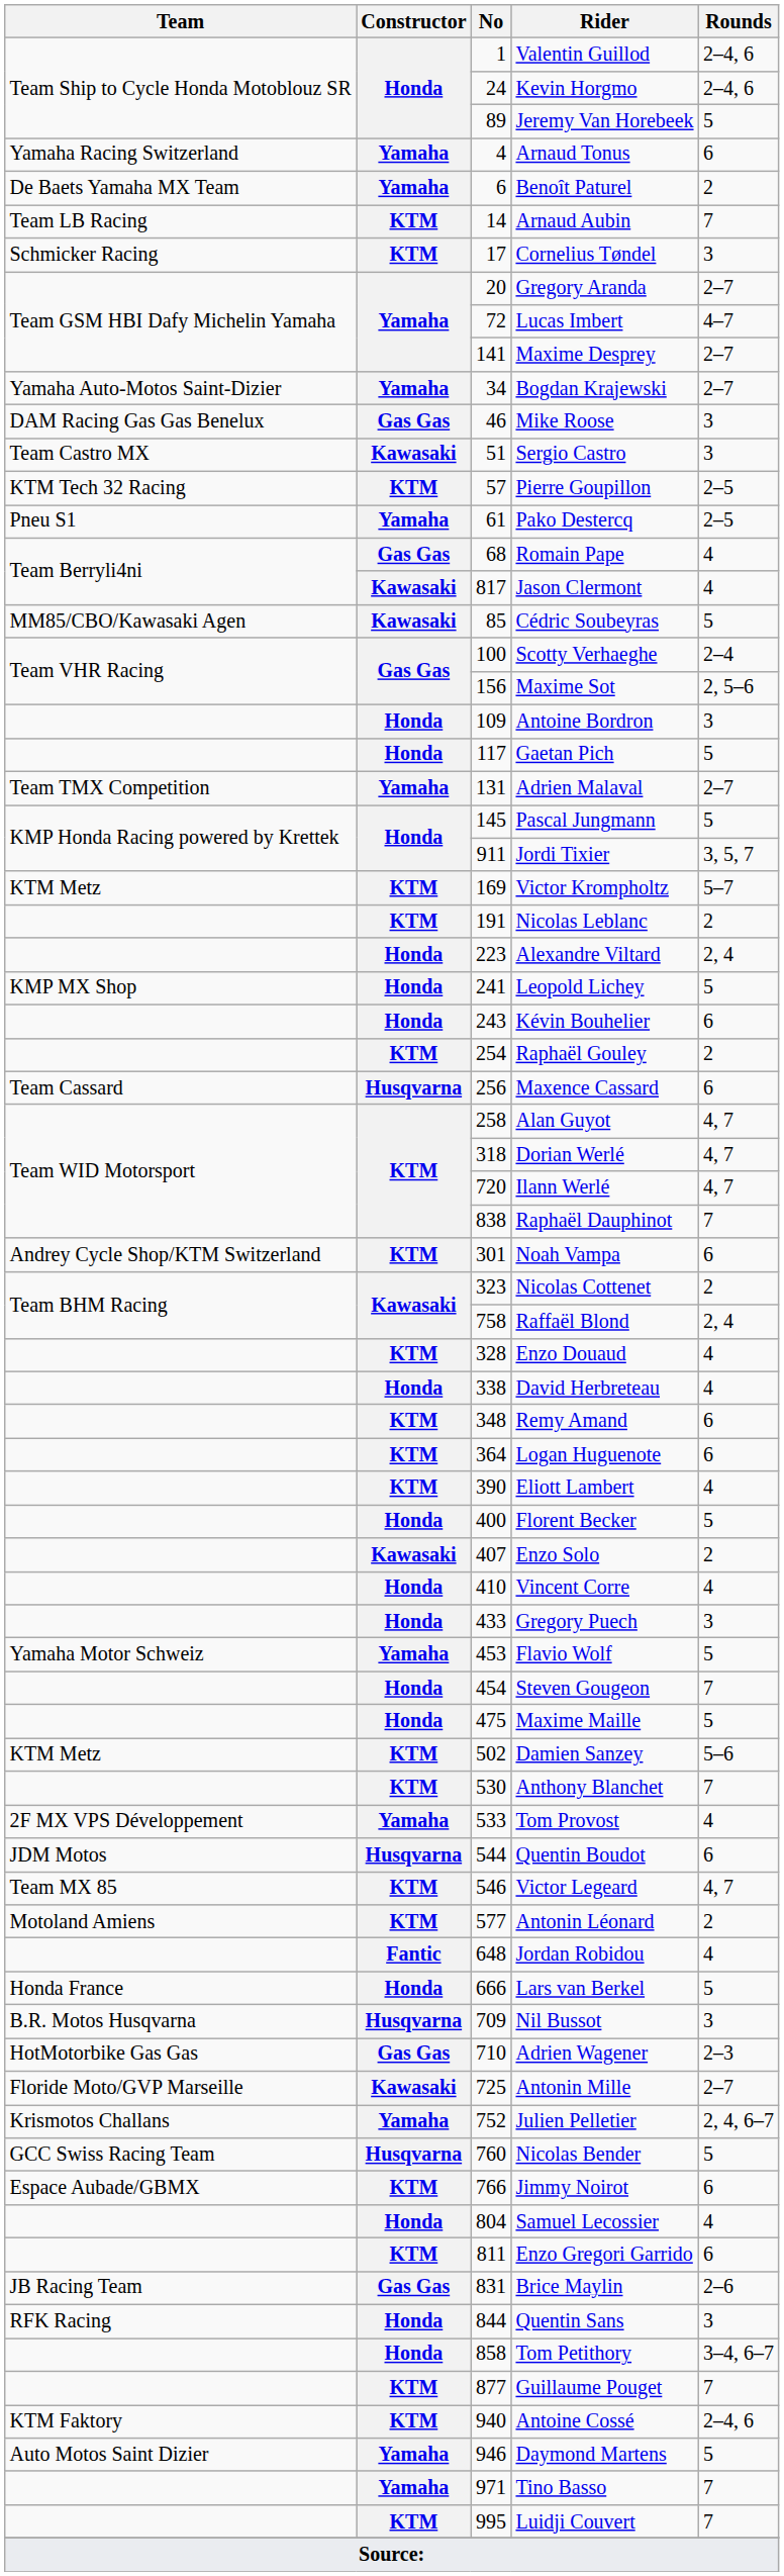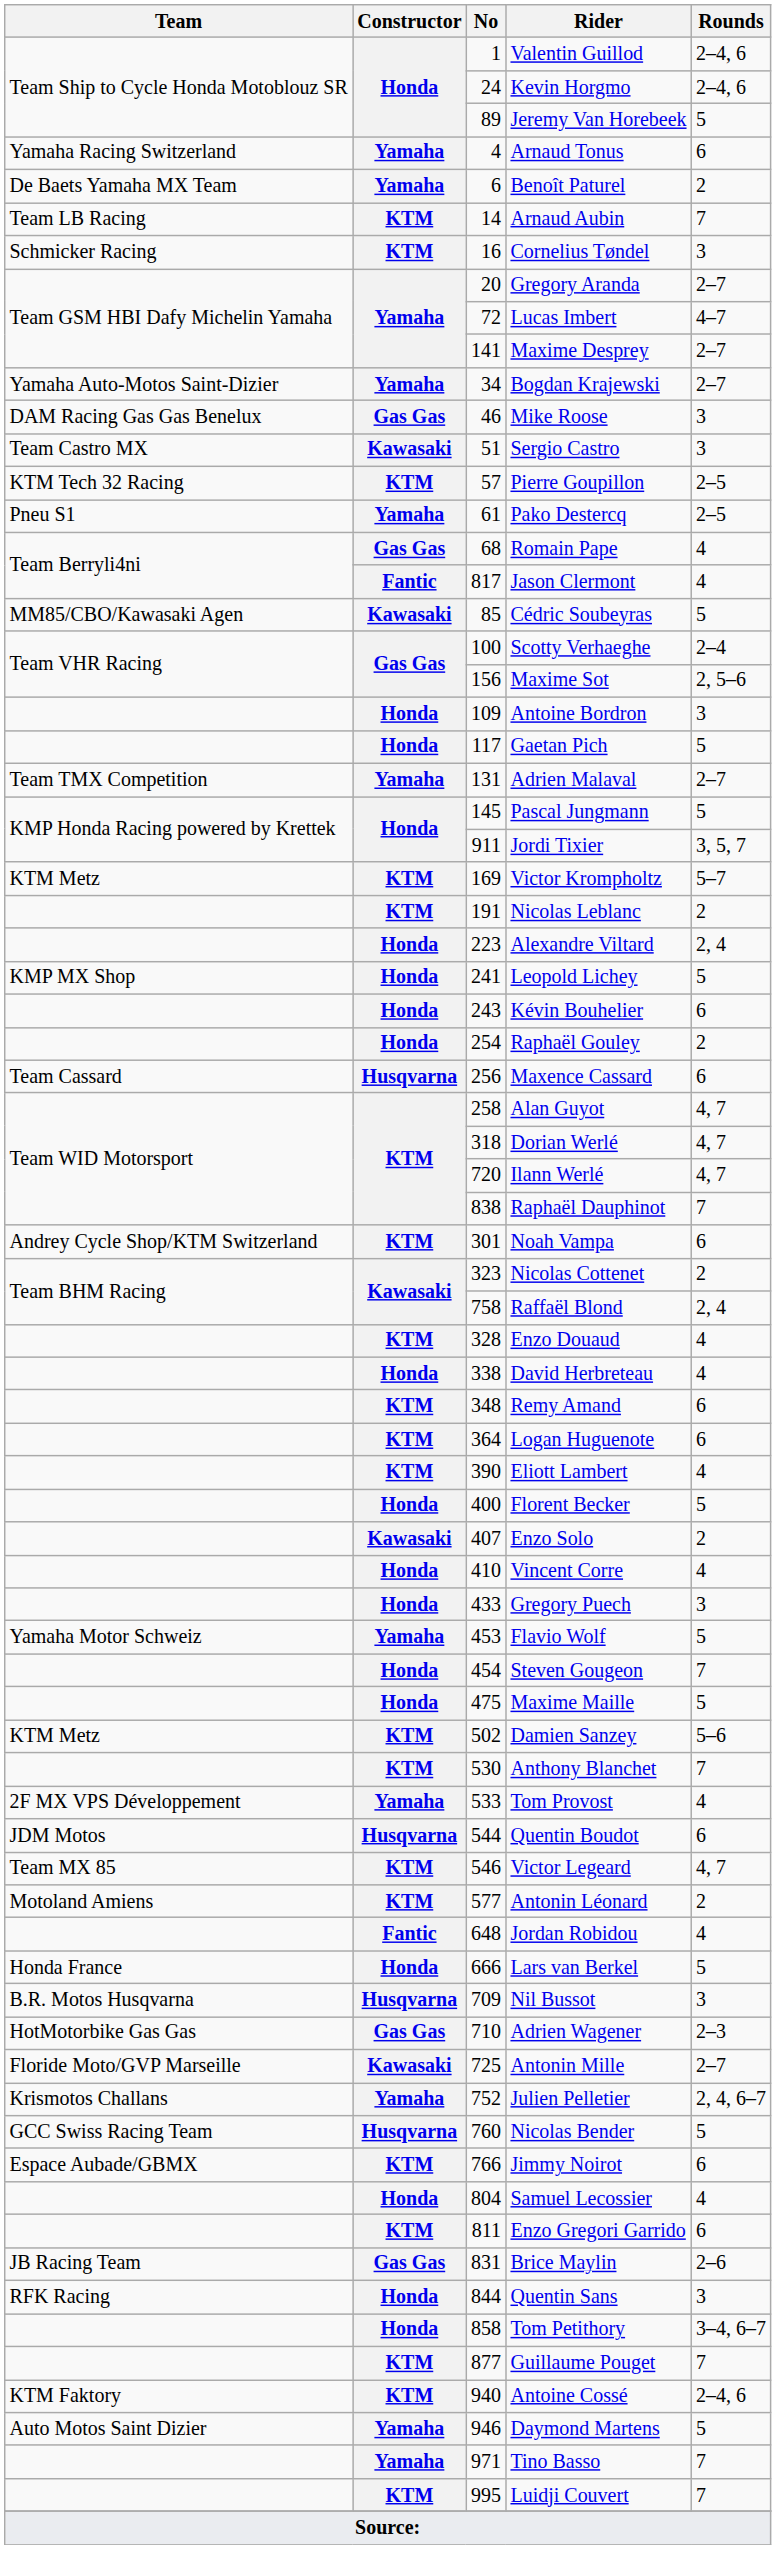Cornelius Tøndel | No: 17 -> 16
Jason Clermont | Constructor: Kawasaki -> Fantic
Raphaël Gouley | Constructor: KTM -> Honda
